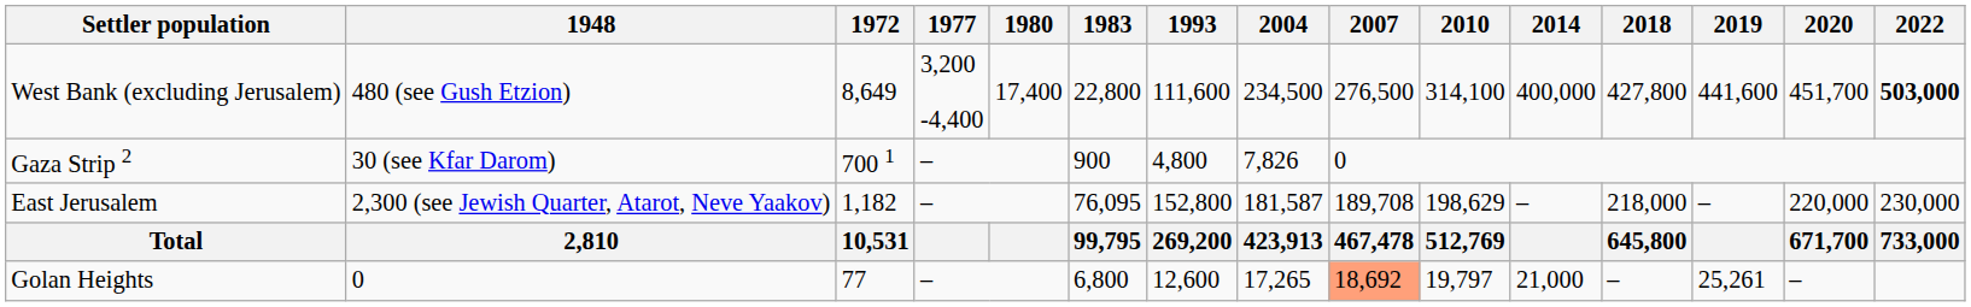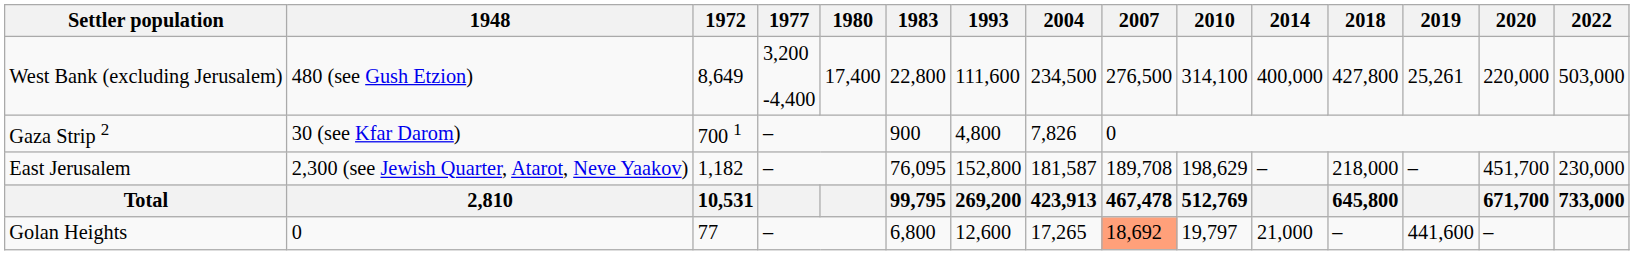West Bank (excluding Jerusalem) | 2019: 441,600 -> 25,261
West Bank (excluding Jerusalem) | 2020: 451,700 -> 220,000
West Bank (excluding Jerusalem) | 2022: bold -> normal
East Jerusalem | 2020: 220,000 -> 451,700
Golan Heights | 2019: 25,261 -> 441,600
